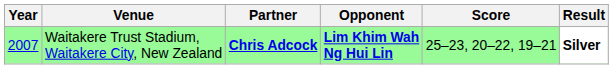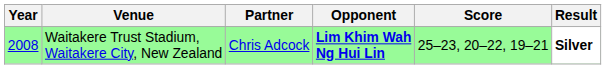Waitakere Trust Stadium, Waitakere City, New Zealand | Year: 2007 -> 2008
Waitakere Trust Stadium, Waitakere City, New Zealand | Partner: bold -> normal
